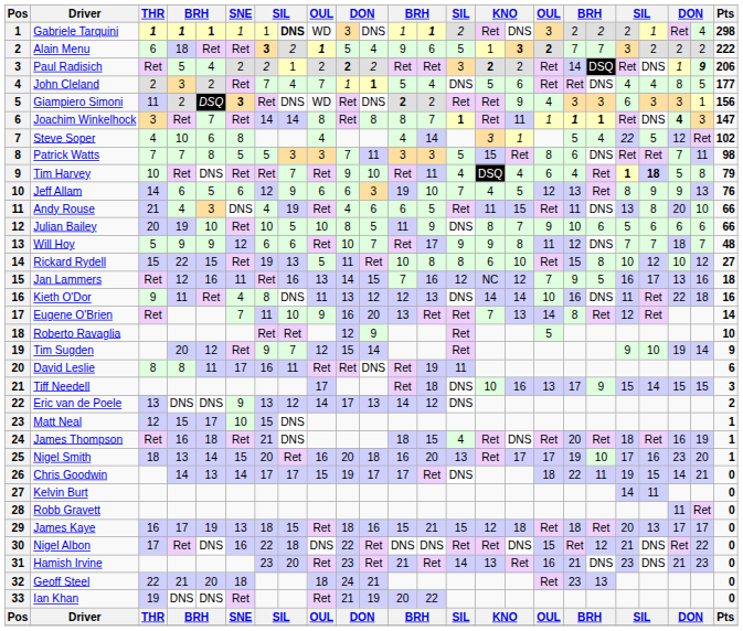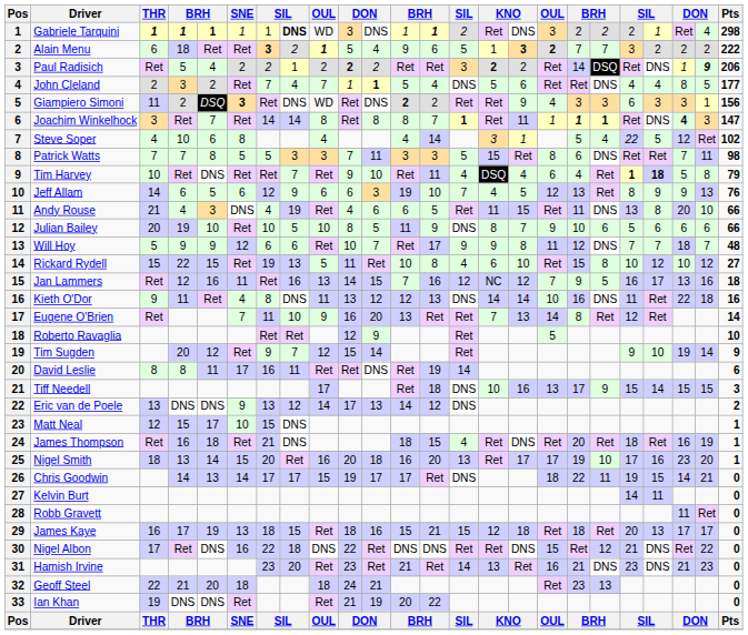Rickard Rydell | column 14: 8 -> 4
David Leslie | column 14: 11 -> 14
